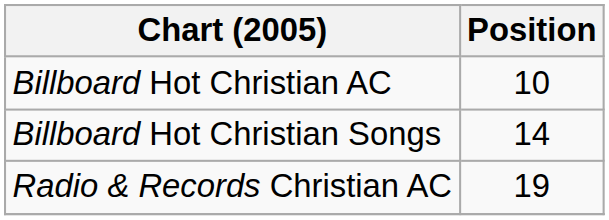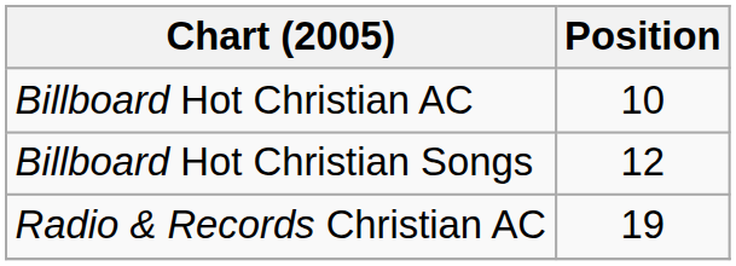Billboard Hot Christian Songs | Position: 14 -> 12
